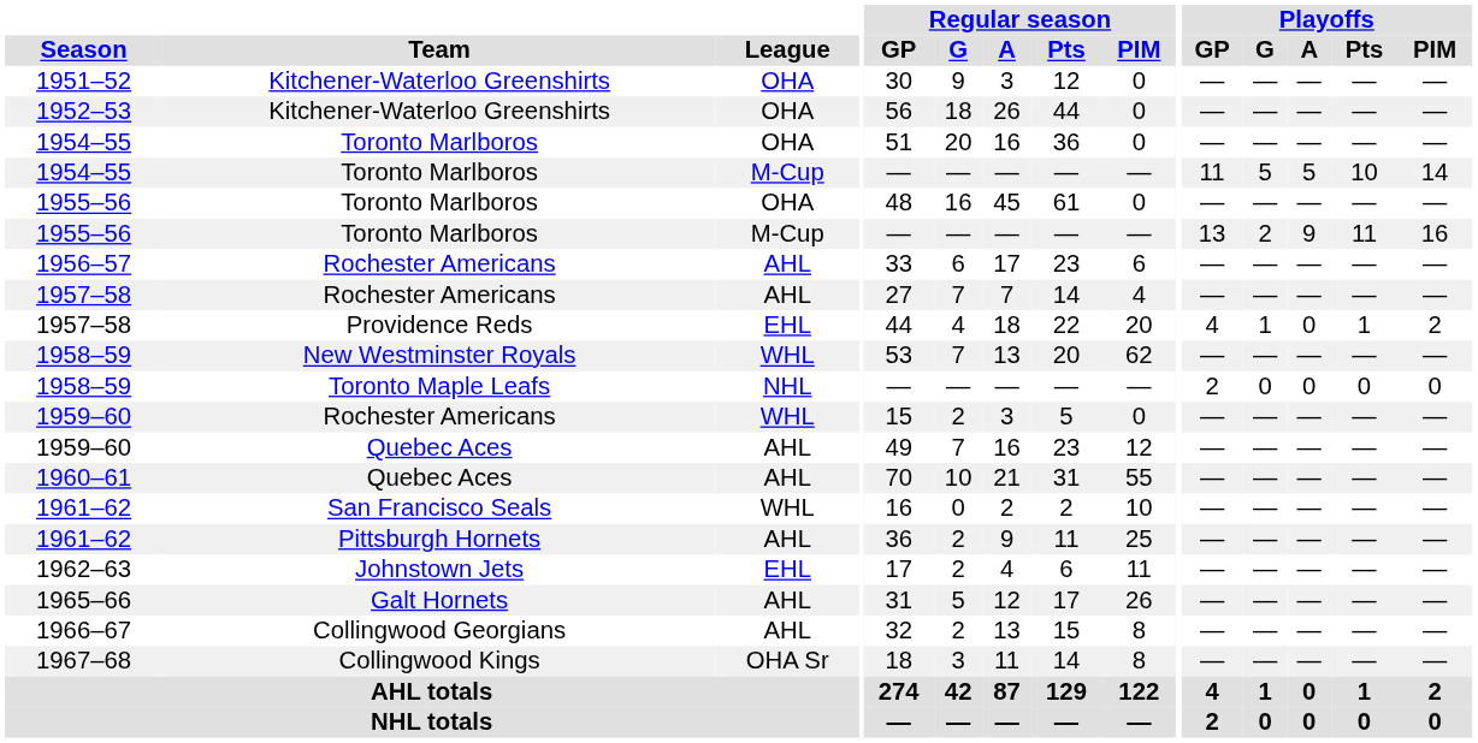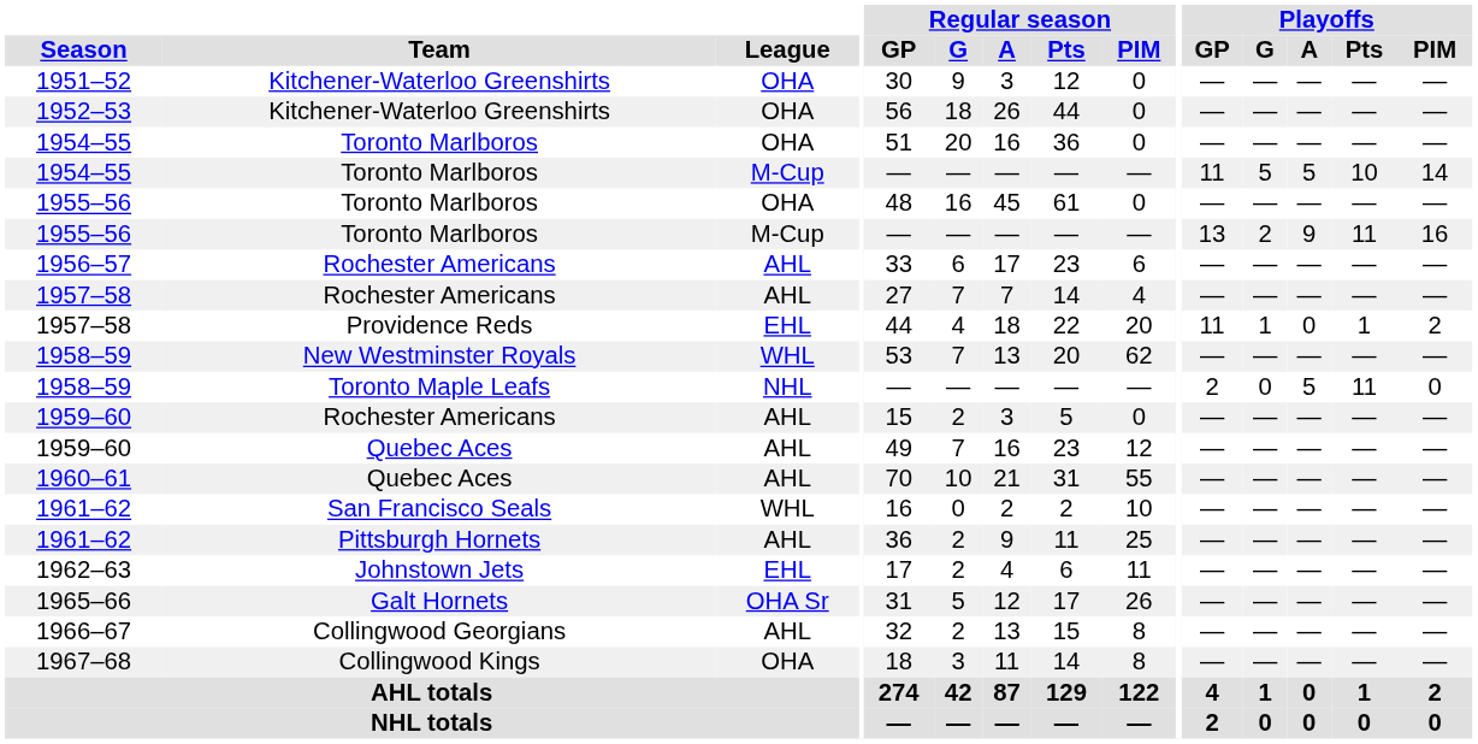1957–58 / Providence Reds | Playoffs / GP: 4 -> 11
1958–59 / Toronto Maple Leafs | Playoffs / A: 0 -> 5
1958–59 / Toronto Maple Leafs | Playoffs / Pts: 0 -> 11
1959–60 / Rochester Americans | League: WHL -> AHL
1965–66 | League: AHL -> OHA Sr
1967–68 | League: OHA Sr -> OHA
